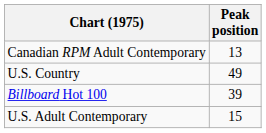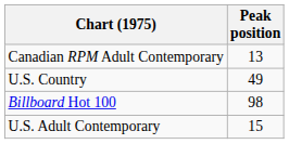Billboard Hot 100 | Peak position: 39 -> 98
